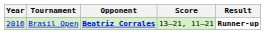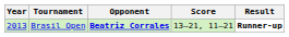Brasil Open | Year: 2016 -> 2013
